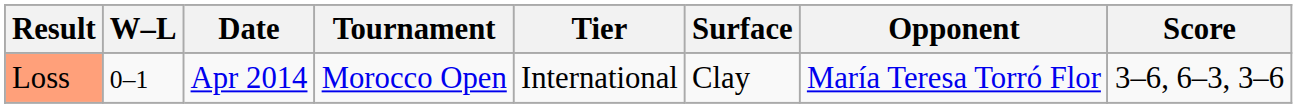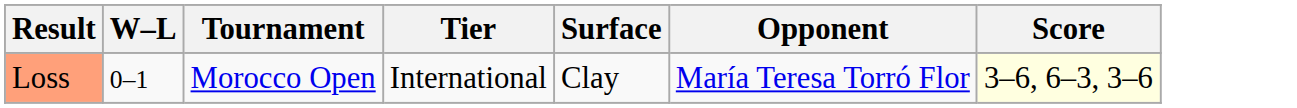- column: Date | Apr 2014
Loss | Score: no background -> lightyellow background
